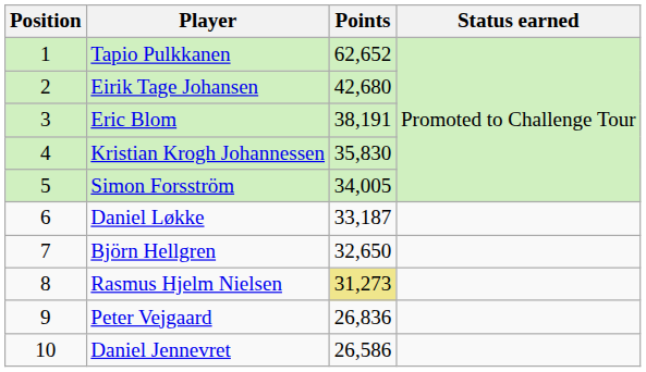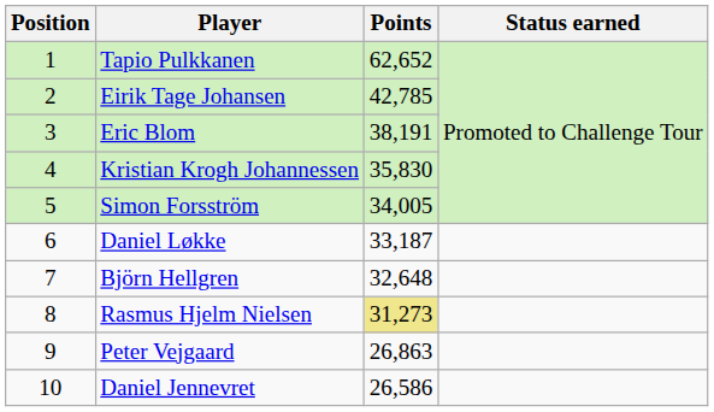Eirik Tage Johansen | Points: 42,680 -> 42,785
Björn Hellgren | Points: 32,650 -> 32,648
Peter Vejgaard | Points: 26,836 -> 26,863
